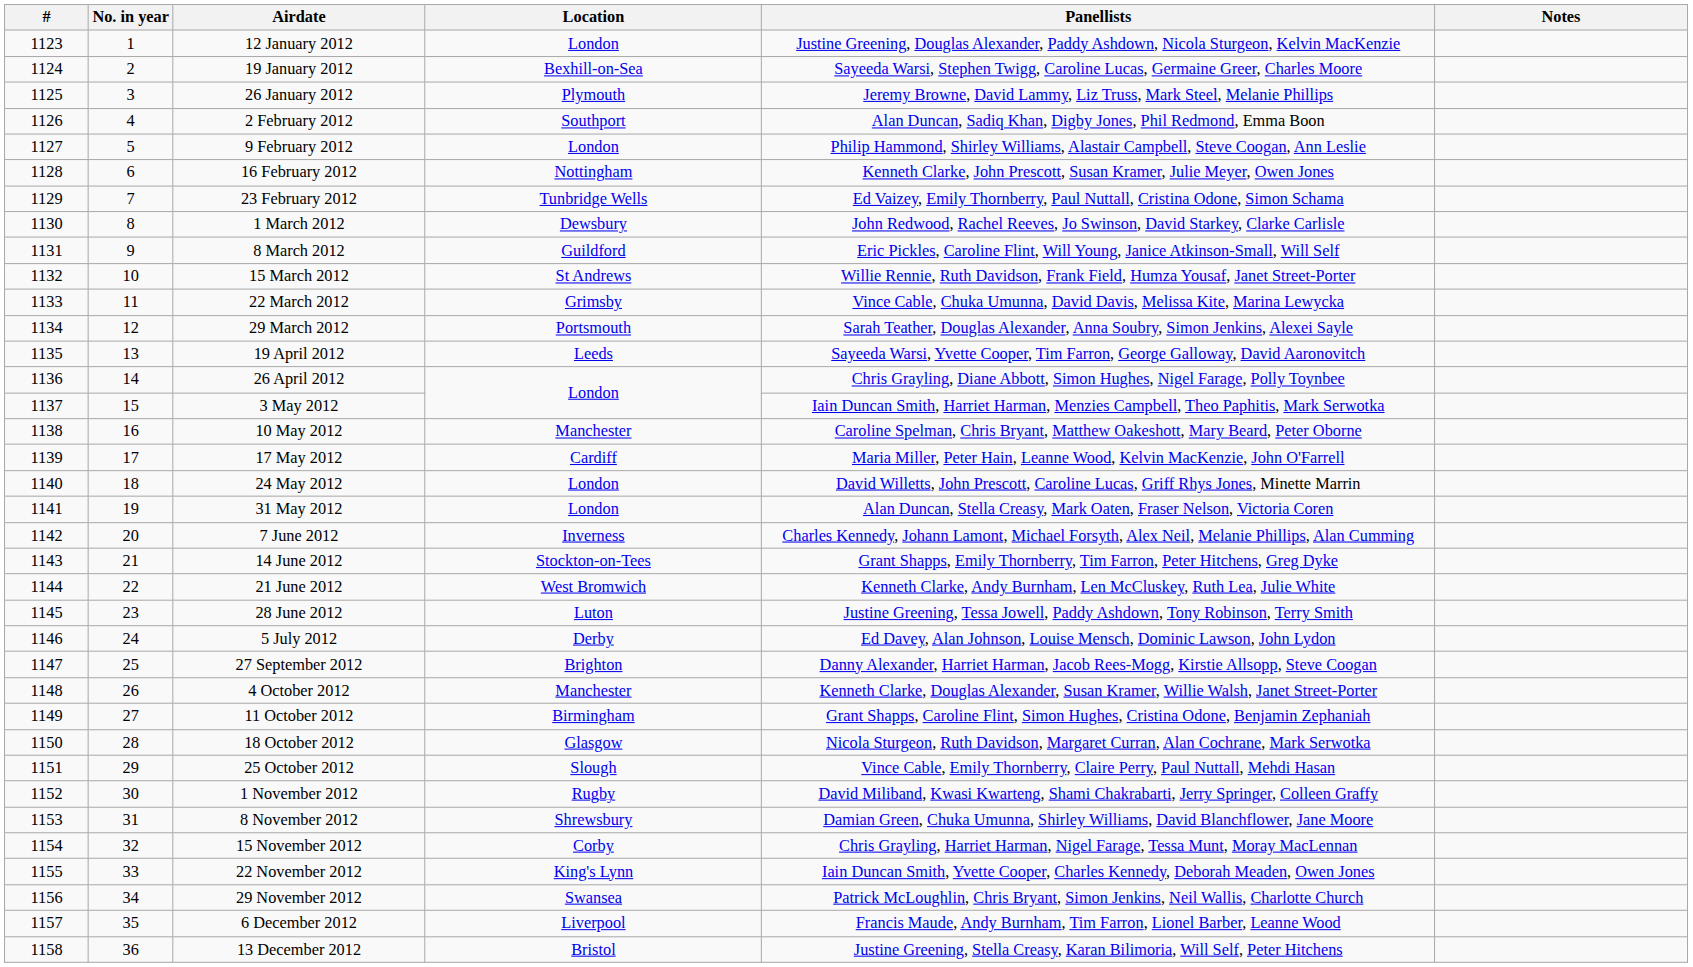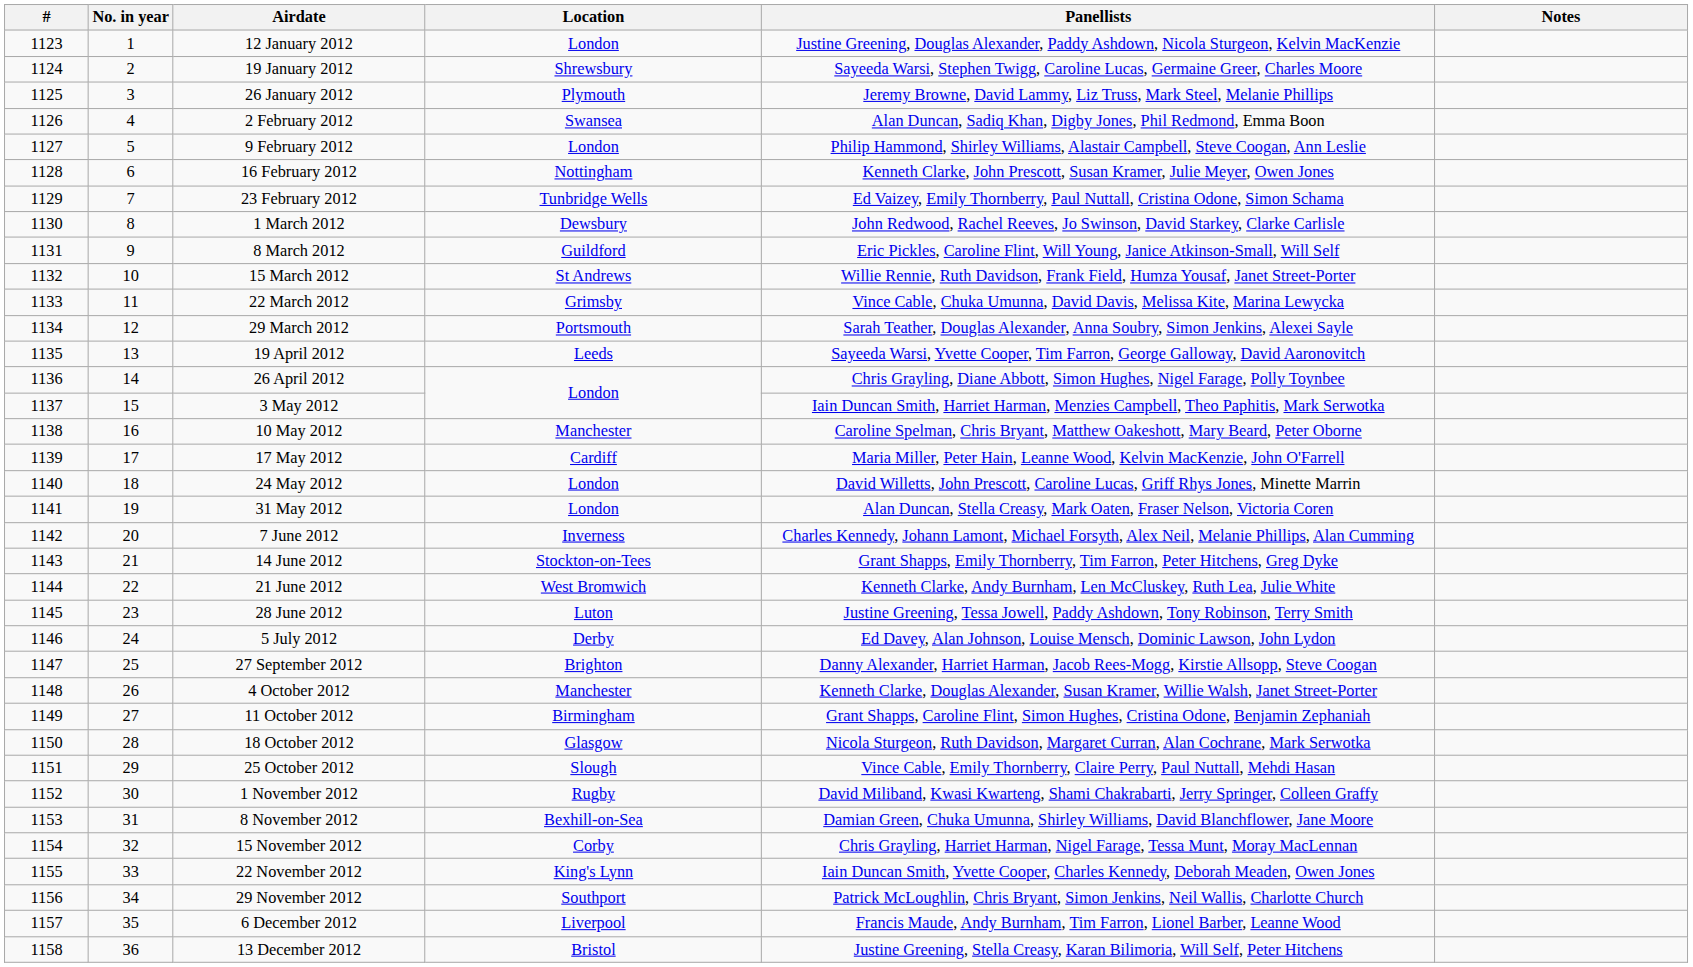19 January 2012 | Location: Bexhill-on-Sea -> Shrewsbury
2 February 2012 | Location: Southport -> Swansea
8 November 2012 | Location: Shrewsbury -> Bexhill-on-Sea
29 November 2012 | Location: Swansea -> Southport
